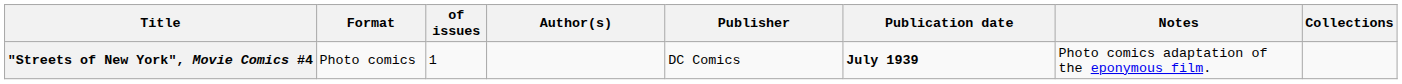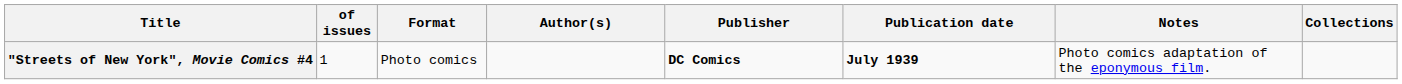columns swapped: of issues <-> Format
"Streets of New York", Movie Comics #4 | Publisher: normal -> bold
